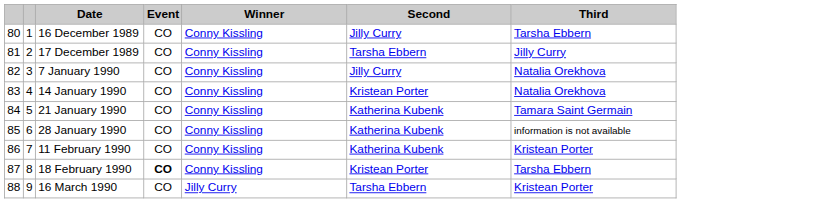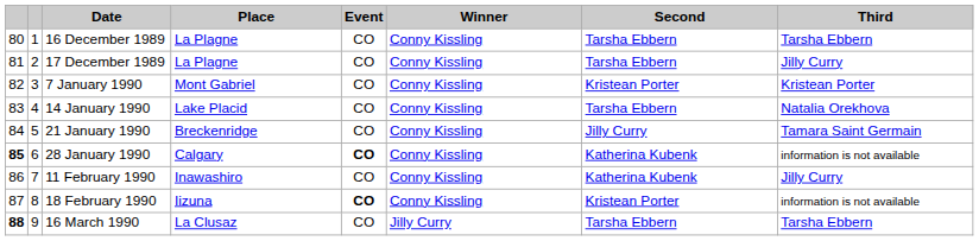+ column: Place | La Plagne | La Plagne | Mont Gabriel | Lake Placid | Breckenridge | Calgary | Inawashiro | Iizuna | La Clusaz
16 December 1989 | Second: Jilly Curry -> Tarsha Ebbern
7 January 1990 | Second: Jilly Curry -> Kristean Porter
7 January 1990 | Third: Natalia Orekhova -> Kristean Porter
14 January 1990 | Second: Kristean Porter -> Tarsha Ebbern
21 January 1990 | Second: Katherina Kubenk -> Jilly Curry
28 January 1990 | column 1: normal -> bold
28 January 1990 | Event: normal -> bold
11 February 1990 | Third: Kristean Porter -> Jilly Curry
18 February 1990 | Third: Tarsha Ebbern -> information is not available
16 March 1990 | column 1: normal -> bold
16 March 1990 | Third: Kristean Porter -> Tarsha Ebbern
